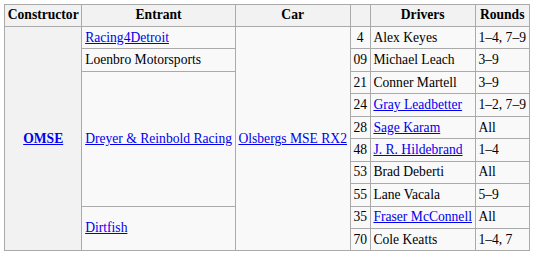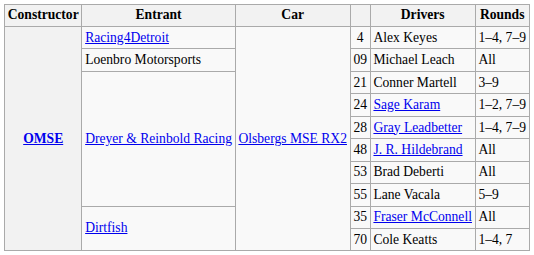09 | Rounds: 3–9 -> All
24 | Drivers: Gray Leadbetter -> Sage Karam
28 | Drivers: Sage Karam -> Gray Leadbetter
28 | Rounds: All -> 1–4, 7–9
48 | Rounds: 1–4 -> All
